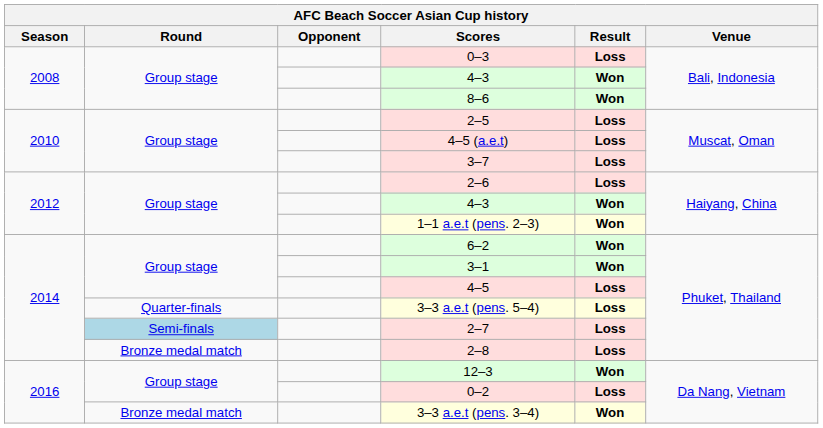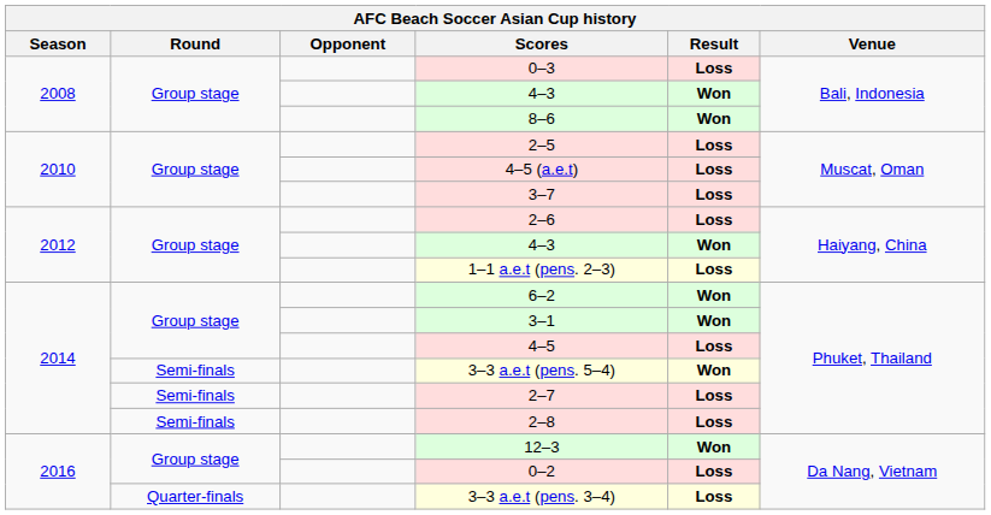1–1 a.e.t (pens. 2–3) | Result: Won -> Loss
3–3 a.e.t (pens. 5–4) | Round: Quarter-finals -> Semi-finals
3–3 a.e.t (pens. 5–4) | Result: Loss -> Won
2–7 | Round: lightblue background -> no background
2–8 | Round: Bronze medal match -> Semi-finals
3–3 a.e.t (pens. 3–4) | Round: Bronze medal match -> Quarter-finals
3–3 a.e.t (pens. 3–4) | Result: Won -> Loss
